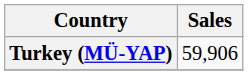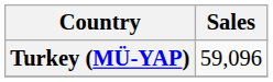Turkey (MÜ-YAP) | Sales: 59,906 -> 59,096
